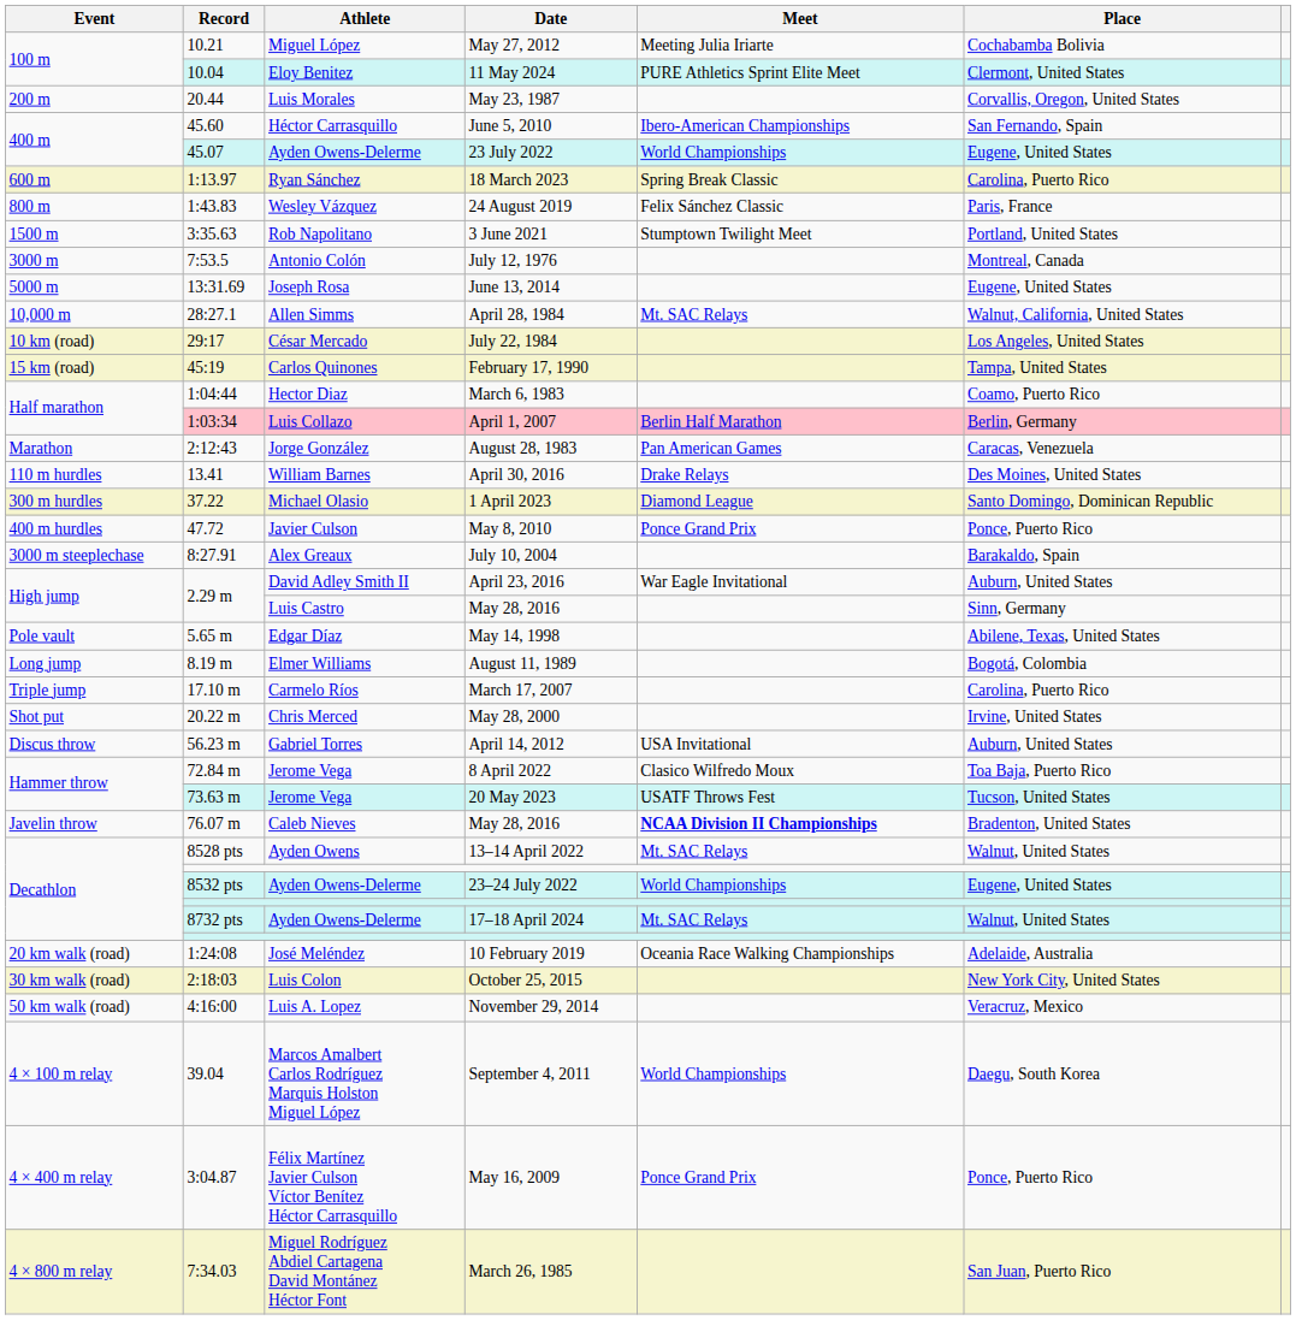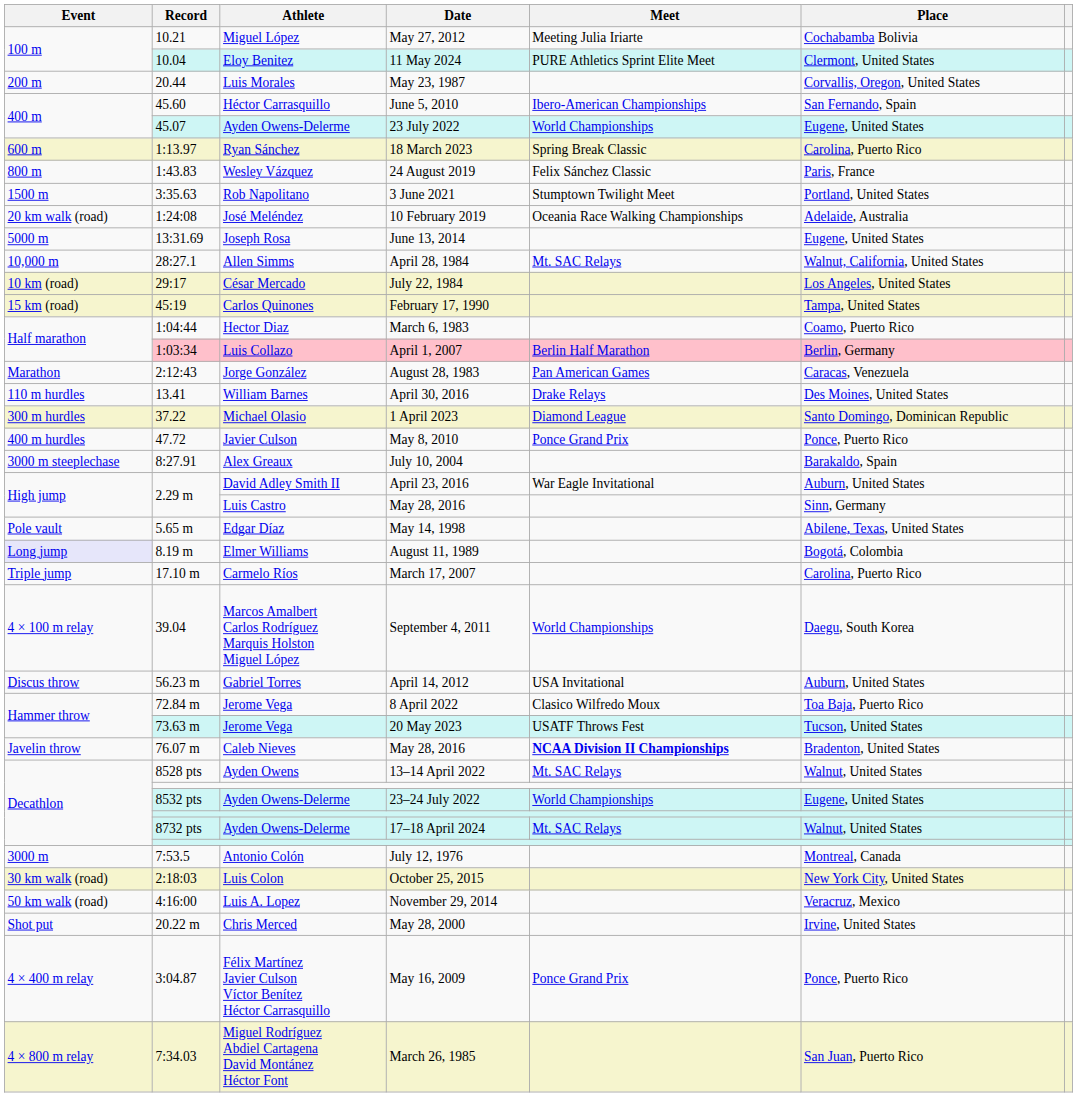rows swapped: July 12, 1976 <-> 10 February 2019
August 11, 1989 | Event: no background -> lavender background
rows swapped: May 28, 2000 <-> September 4, 2011
